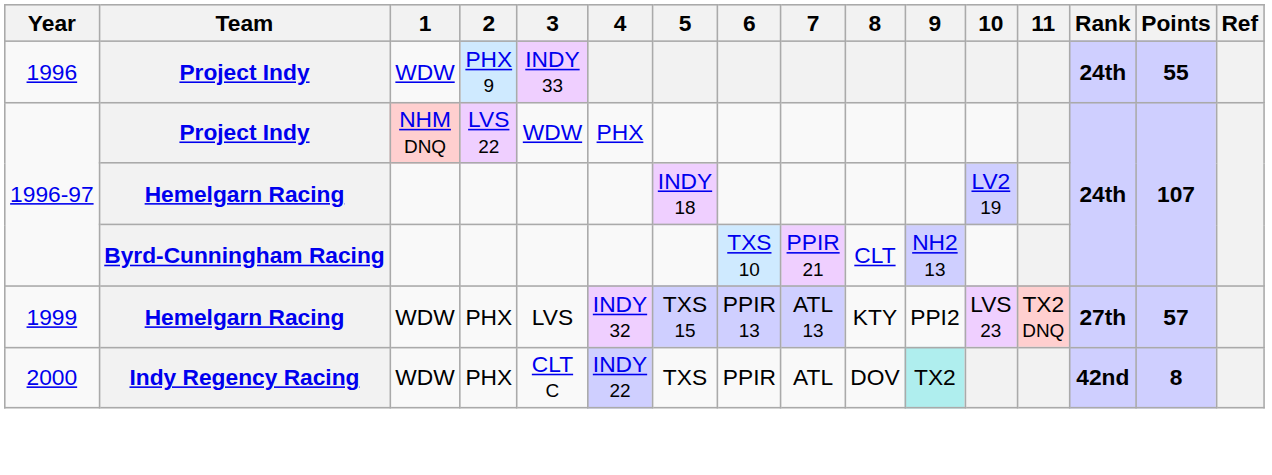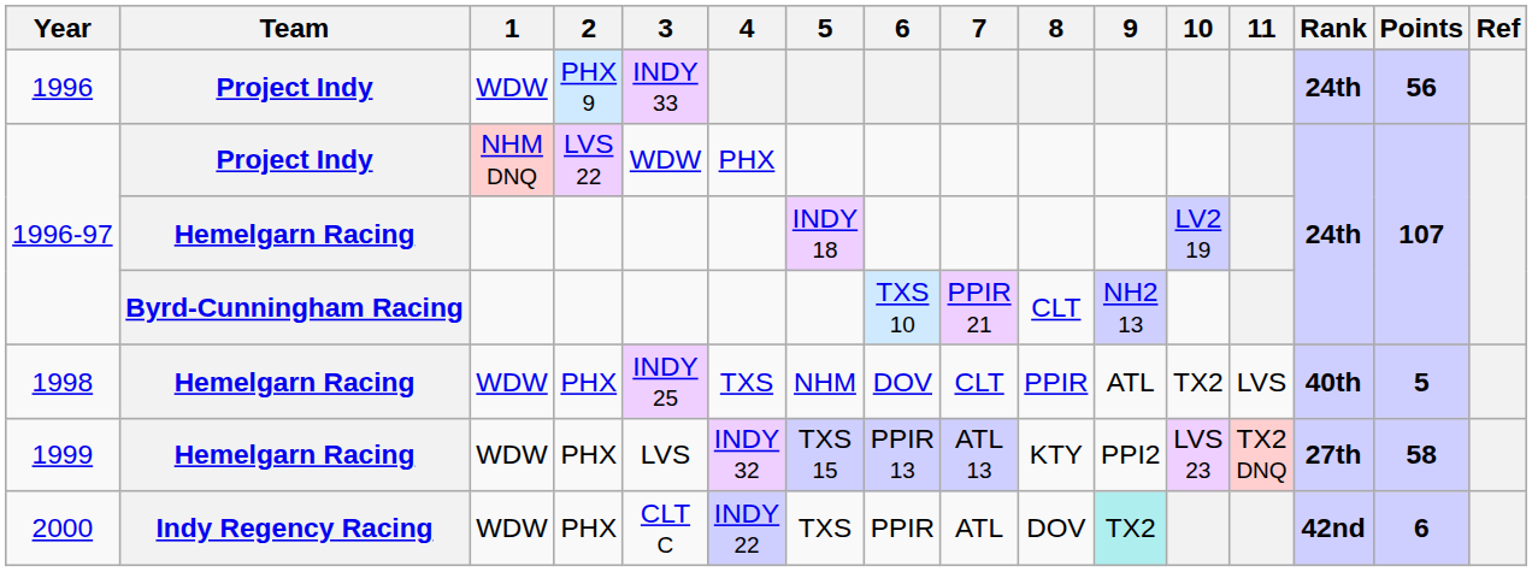1996 | Points: 55 -> 56
+ row: 1998 | Hemelgarn Racing | WDW | PHX | INDY 25 | TXS | NHM | DOV | CLT | PPIR | ATL | TX2 | LVS | 40th | 5
1999 | Points: 57 -> 58
2000 | Points: 8 -> 6
